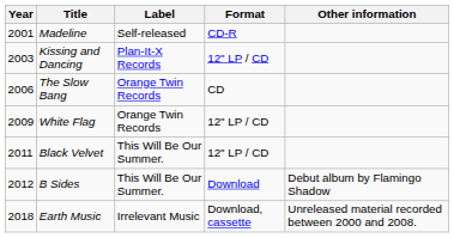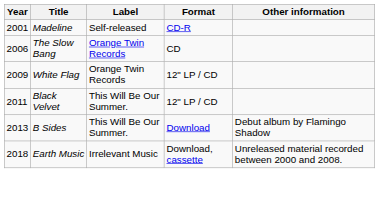- row: 2003 | Kissing and Dancing | Plan-It-X Records | 12" LP / CD
B Sides | Year: 2012 -> 2013
